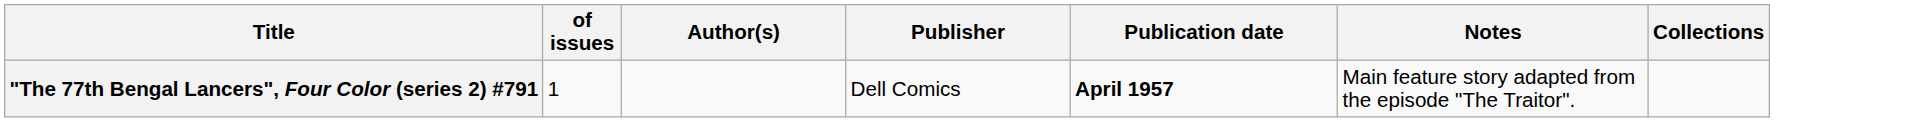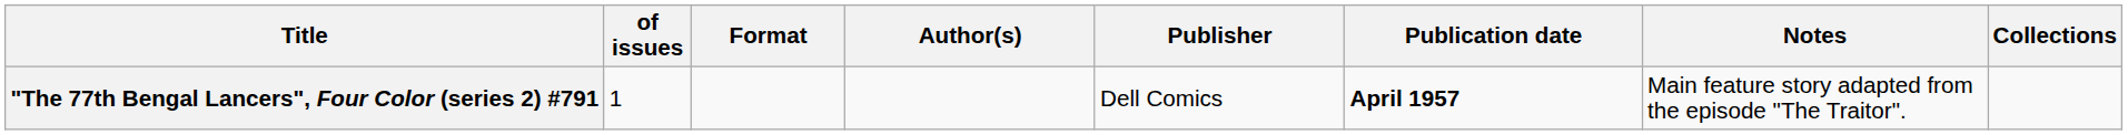+ column: Format
